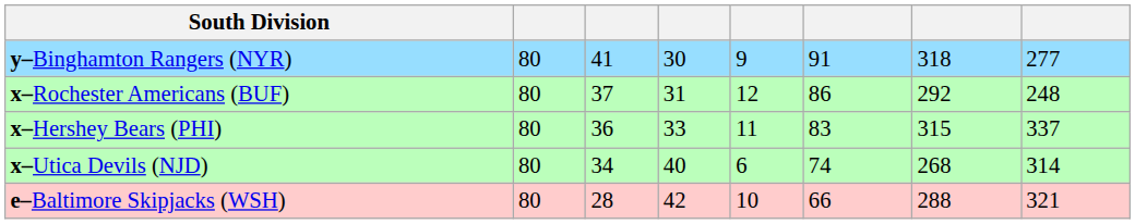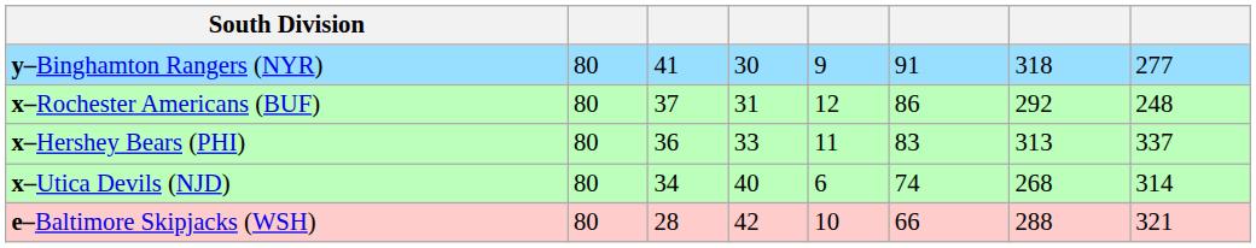x–Hershey Bears (PHI) | column 7: 315 -> 313
